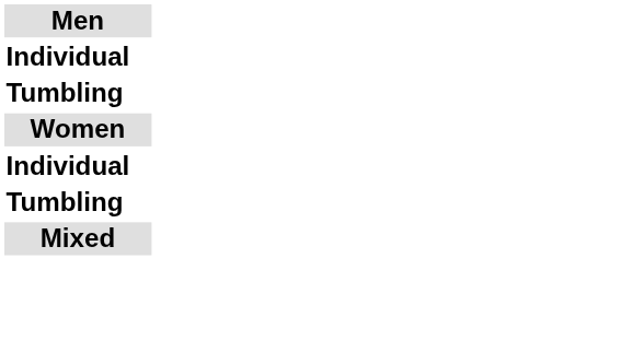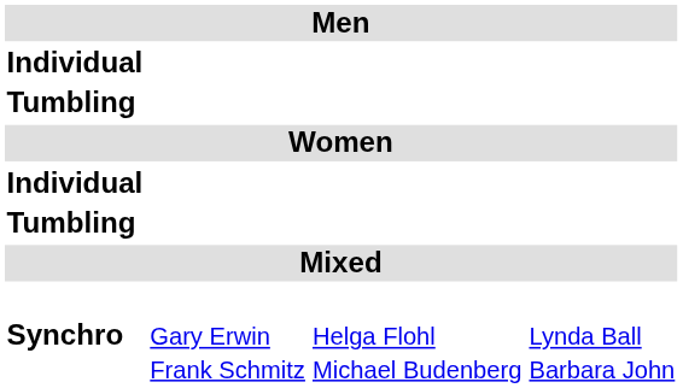+ row: Synchro | Gary Erwin Frank Schmitz | Helga Flohl Michael Budenberg | Lynda Ball Barbara John
